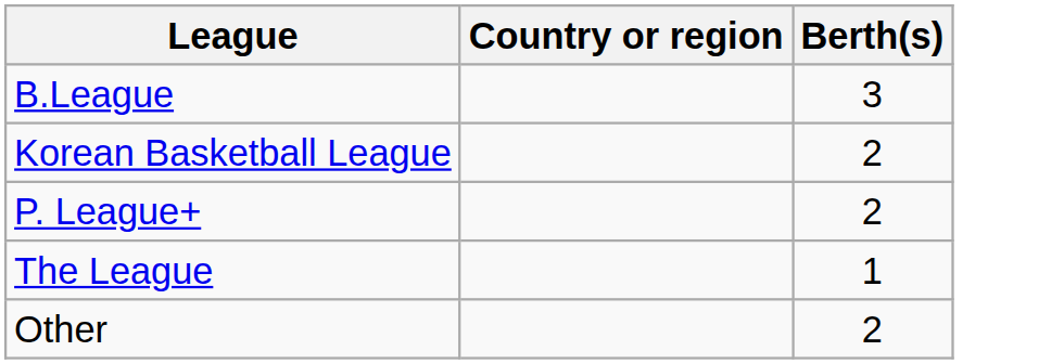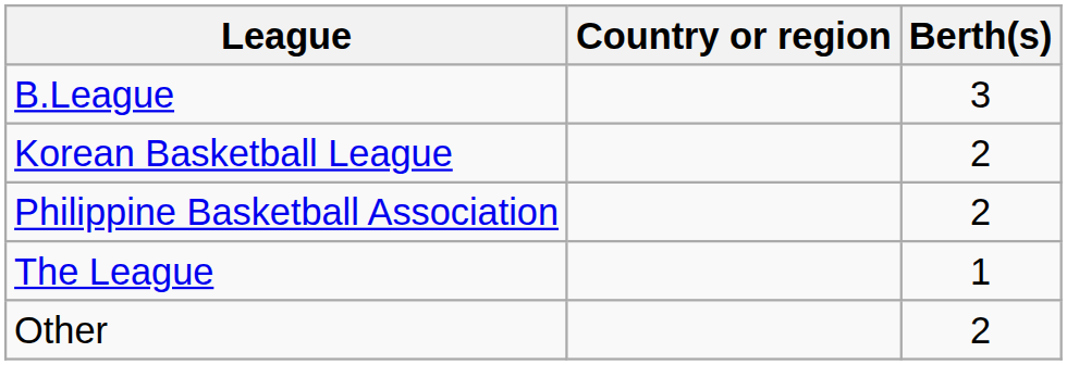- row: P. League+ | 2
+ row: Philippine Basketball Association | 2
